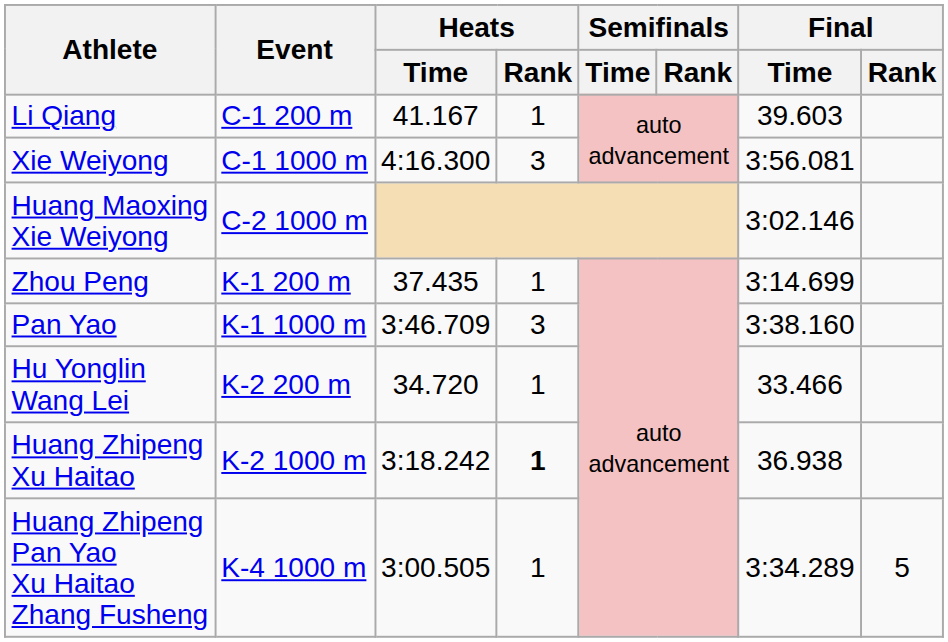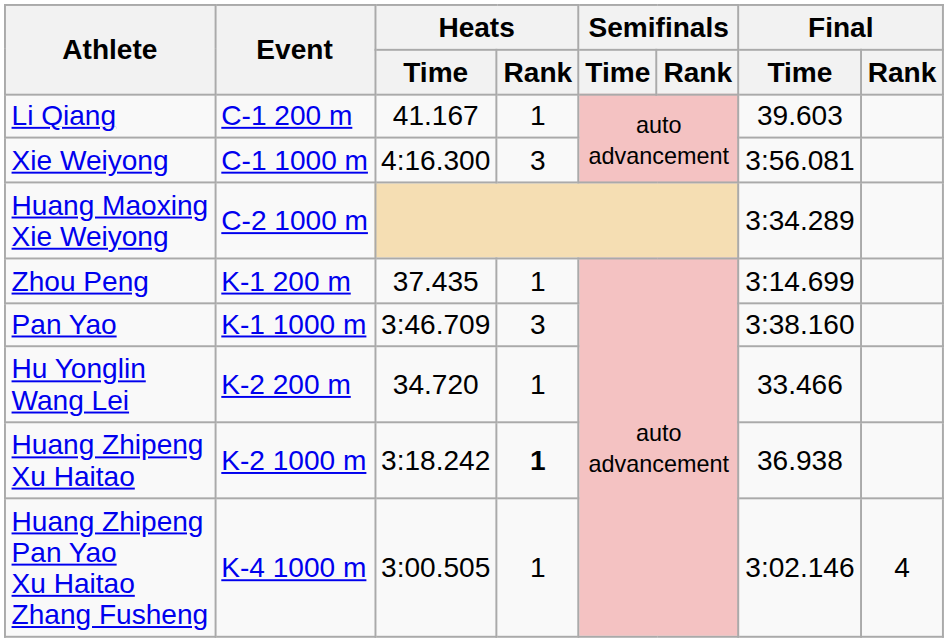Huang Maoxing Xie Weiyong | Final / Time: 3:02.146 -> 3:34.289
Huang Zhipeng Pan Yao Xu Haitao Zhang Fusheng | Final / Time: 3:34.289 -> 3:02.146
Huang Zhipeng Pan Yao Xu Haitao Zhang Fusheng | Final / Rank: 5 -> 4
